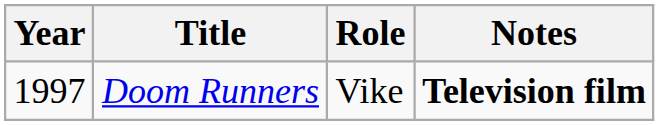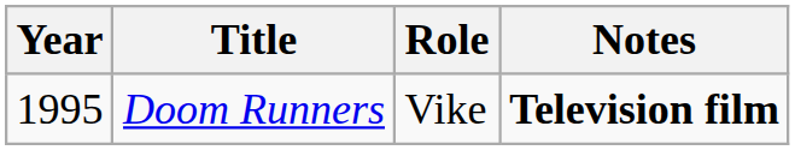Doom Runners | Year: 1997 -> 1995
